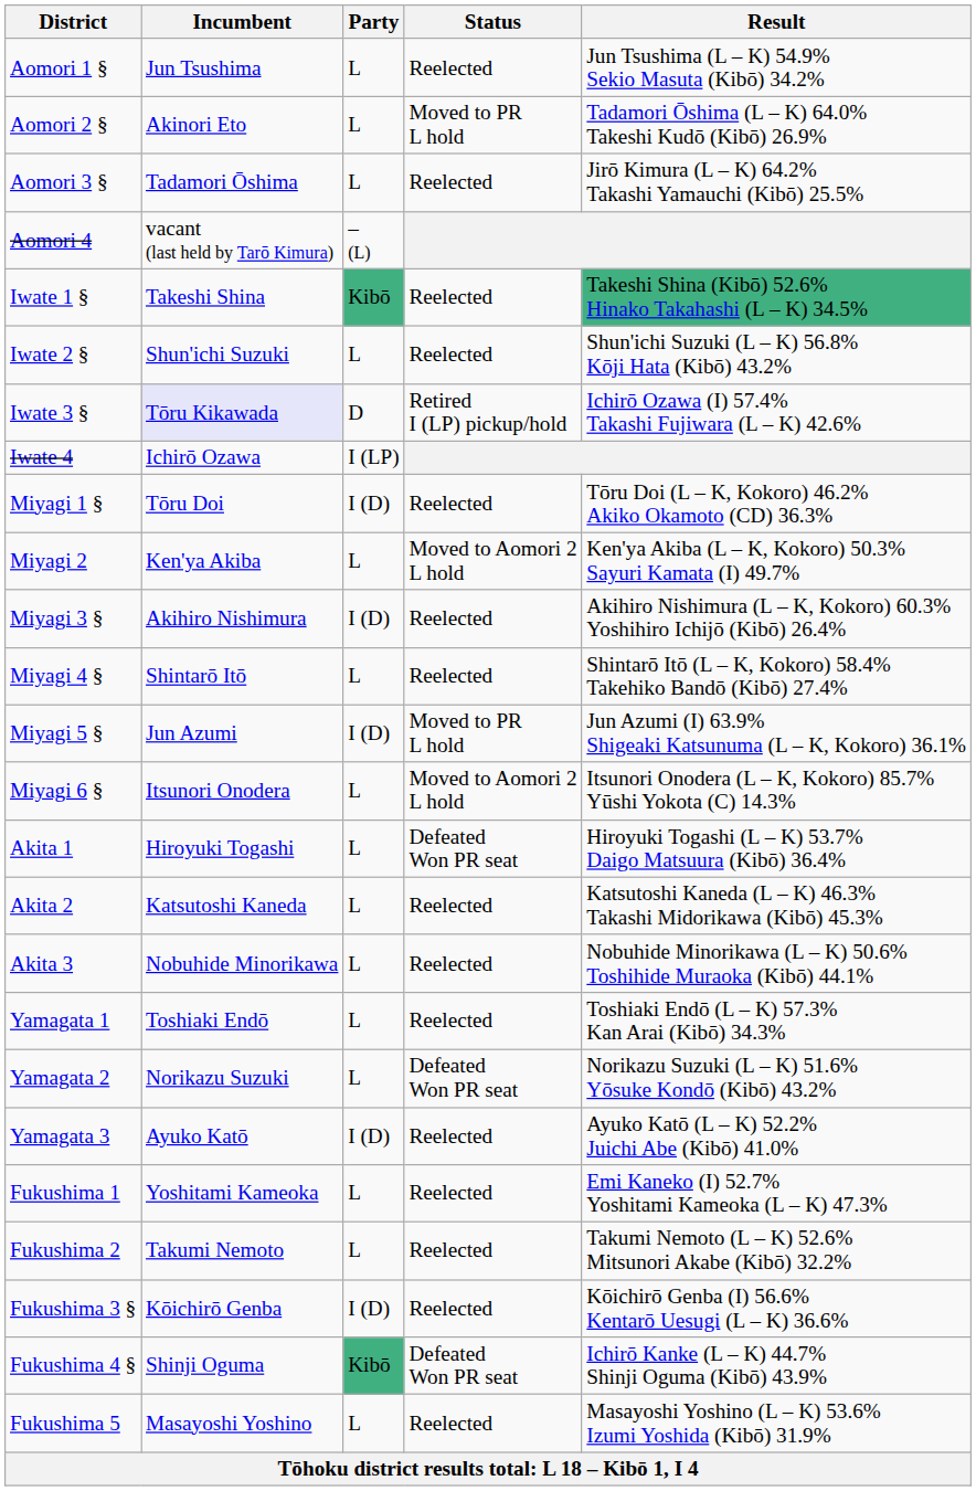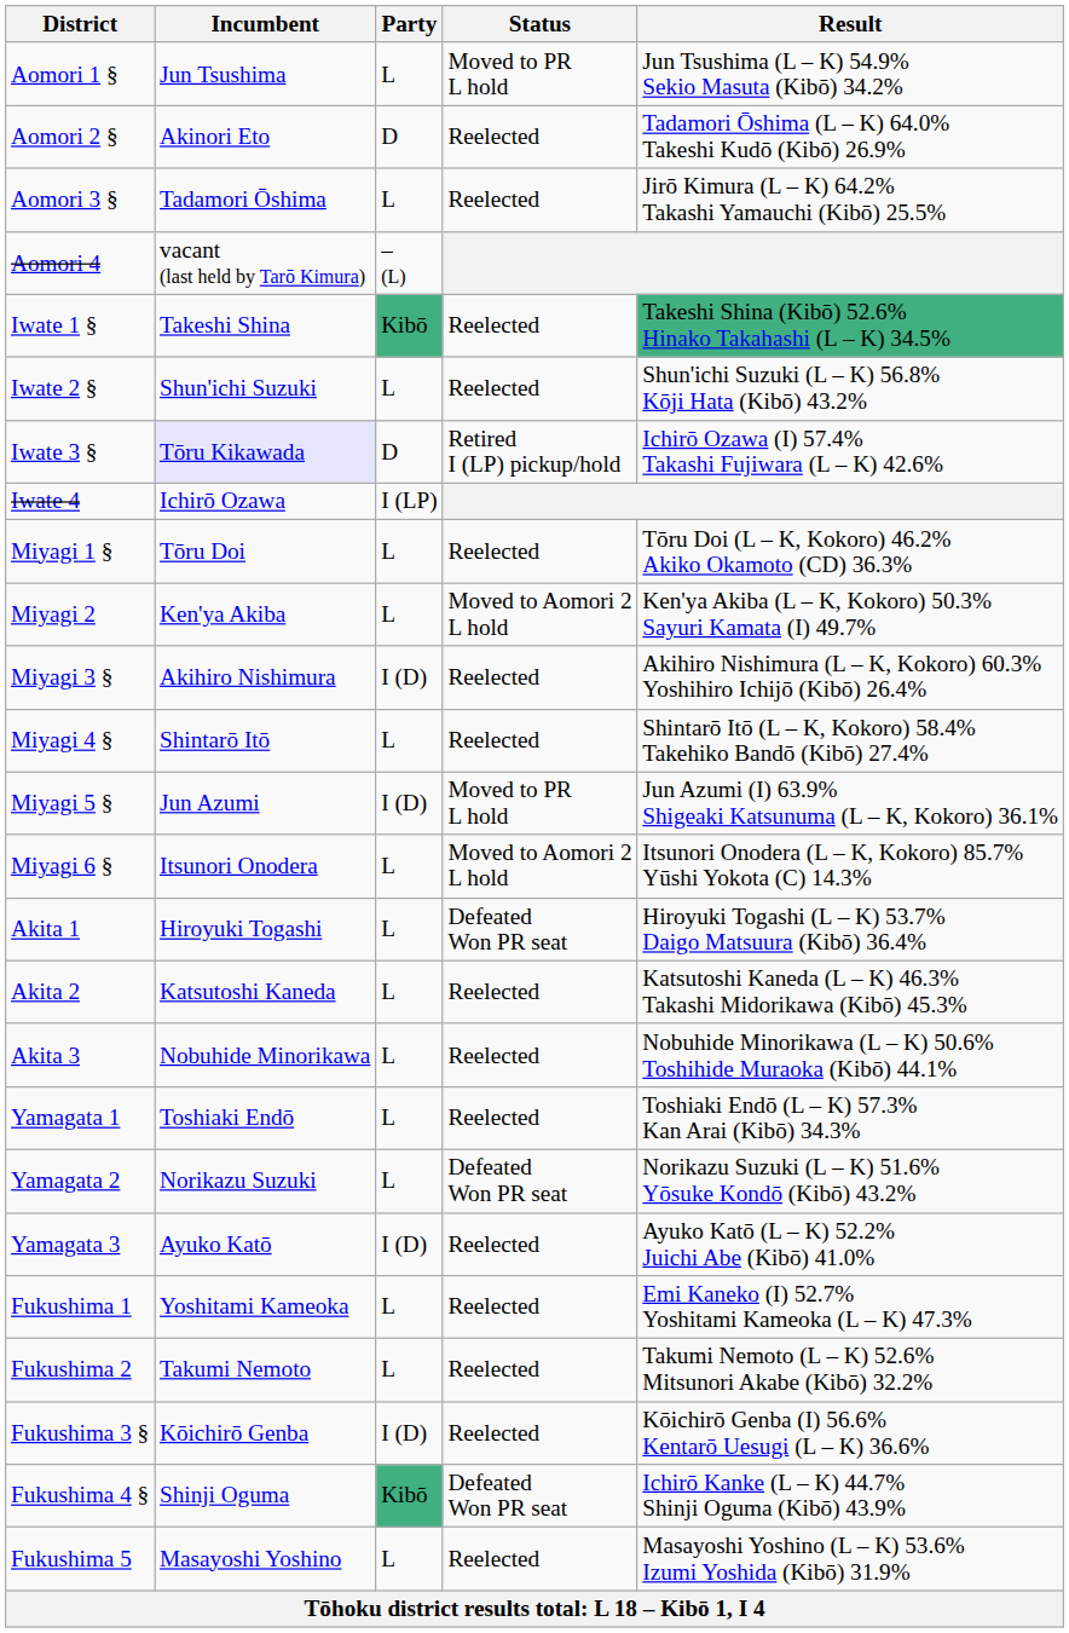Aomori 1 § | Status: Reelected -> Moved to PR L hold
Aomori 2 § | Party: L -> D
Aomori 2 § | Status: Moved to PR L hold -> Reelected
Miyagi 1 § | Party: I (D) -> L
